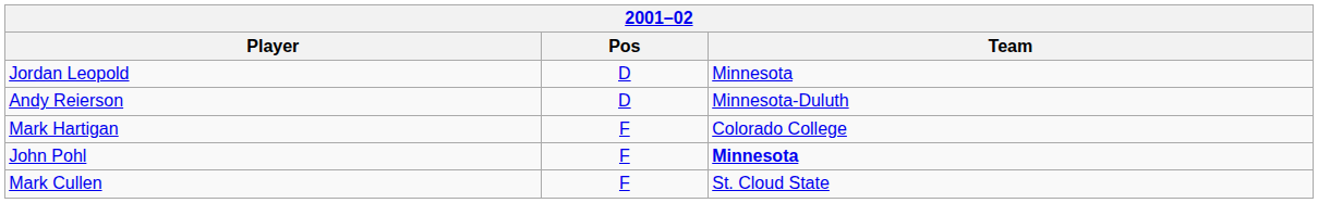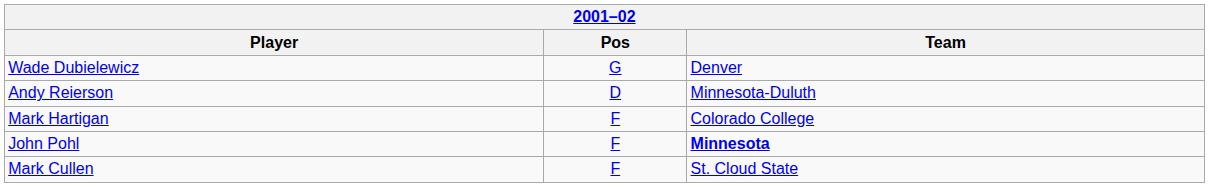+ row: Wade Dubielewicz | G | Denver
- row: Jordan Leopold | D | Minnesota
